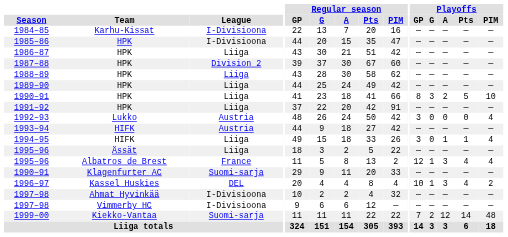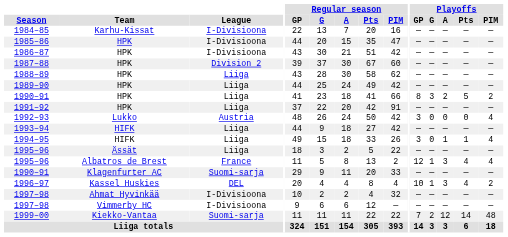1986–87 | League: Liiga -> I-Divisioona
1990–91 / HPK | Playoffs / PIM: 10 -> 2
1993–94 | League: Austria -> Liiga
